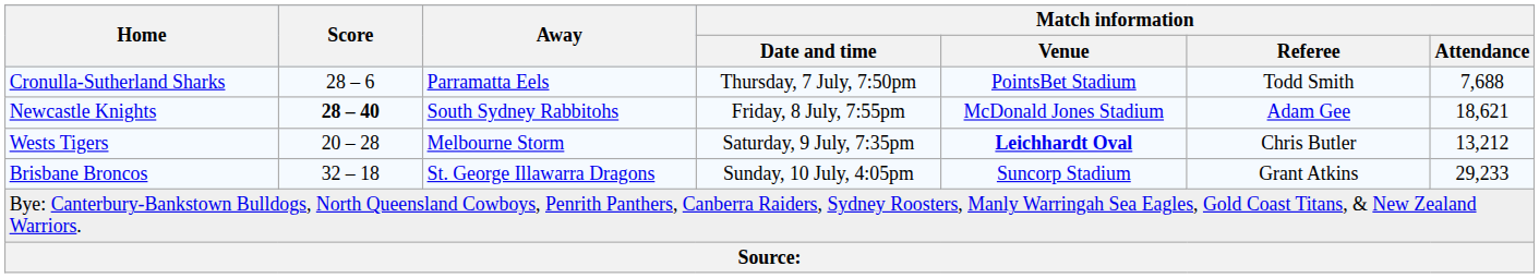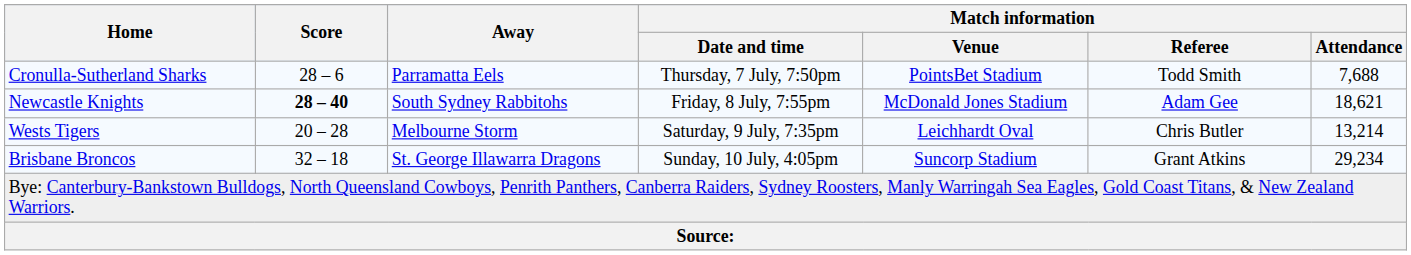Wests Tigers | Match information / Venue: bold -> normal
Wests Tigers | Match information / Attendance: 13,212 -> 13,214
Brisbane Broncos | Match information / Attendance: 29,233 -> 29,234
